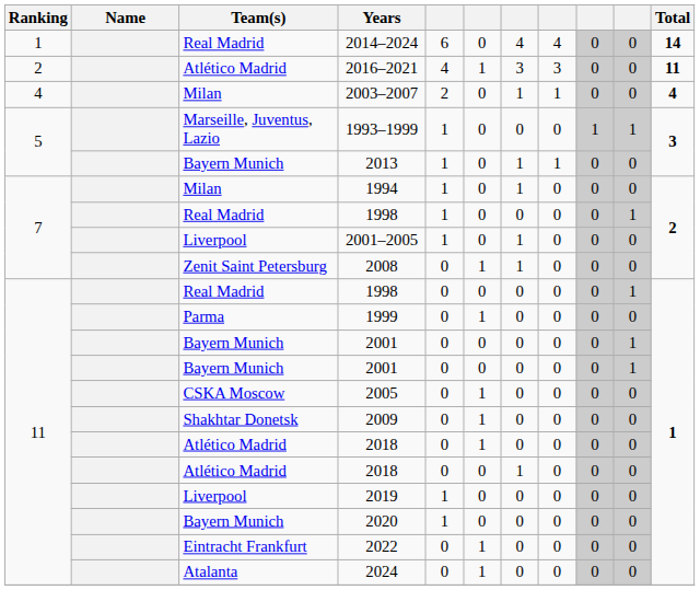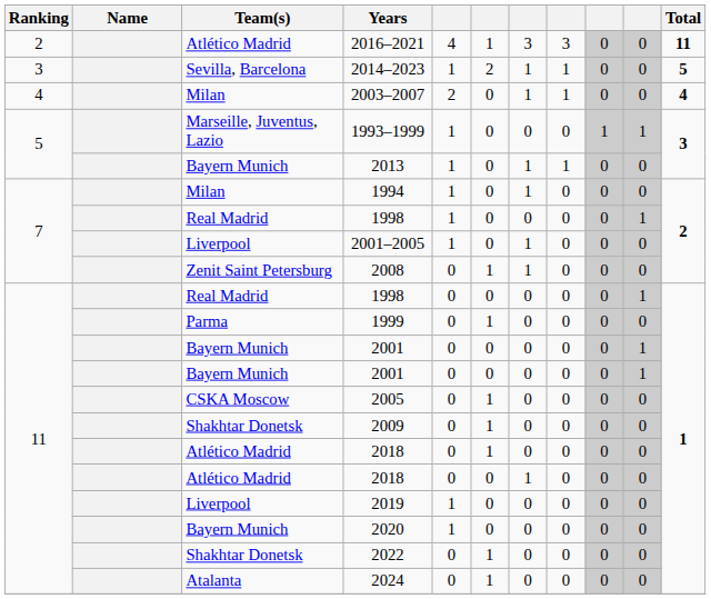- row: 1 | Real Madrid | 2014–2024 | 6 | 0 | 4 | 4 | 0 | 0 | 14
+ row: 3 | Sevilla, Barcelona | 2014–2023 | 1 | 2 | 1 | 1 | 0 | 0 | 5
2022 | Team(s): Eintracht Frankfurt -> Shakhtar Donetsk
